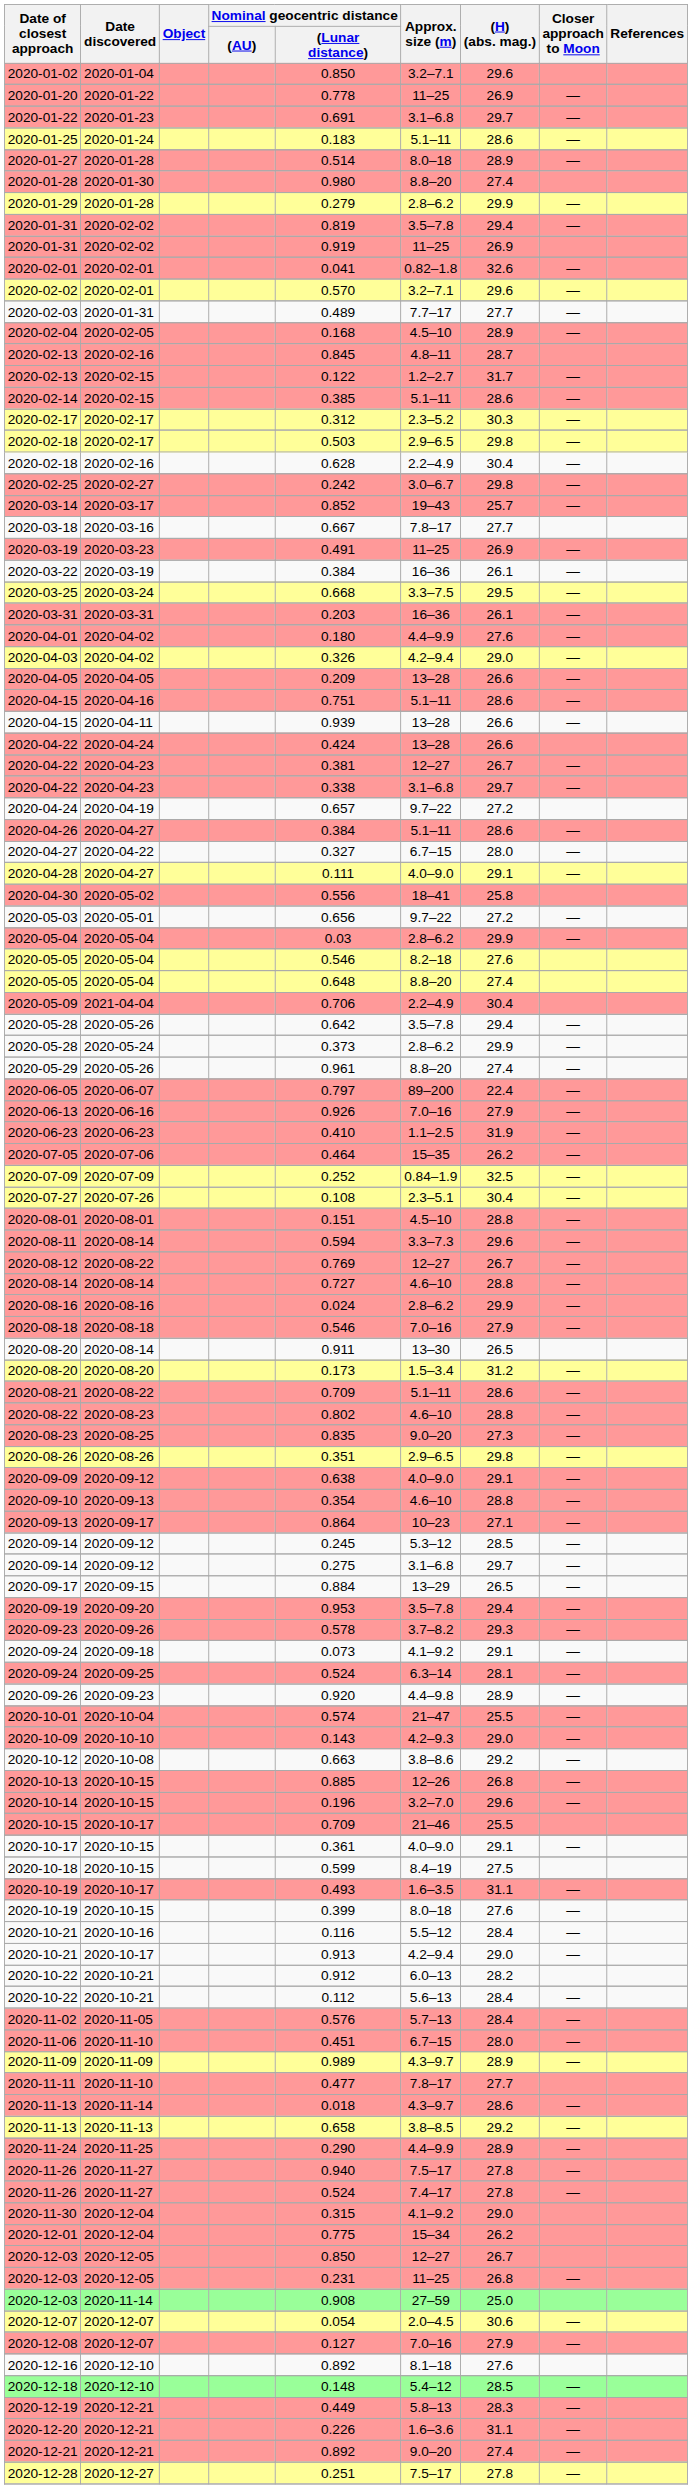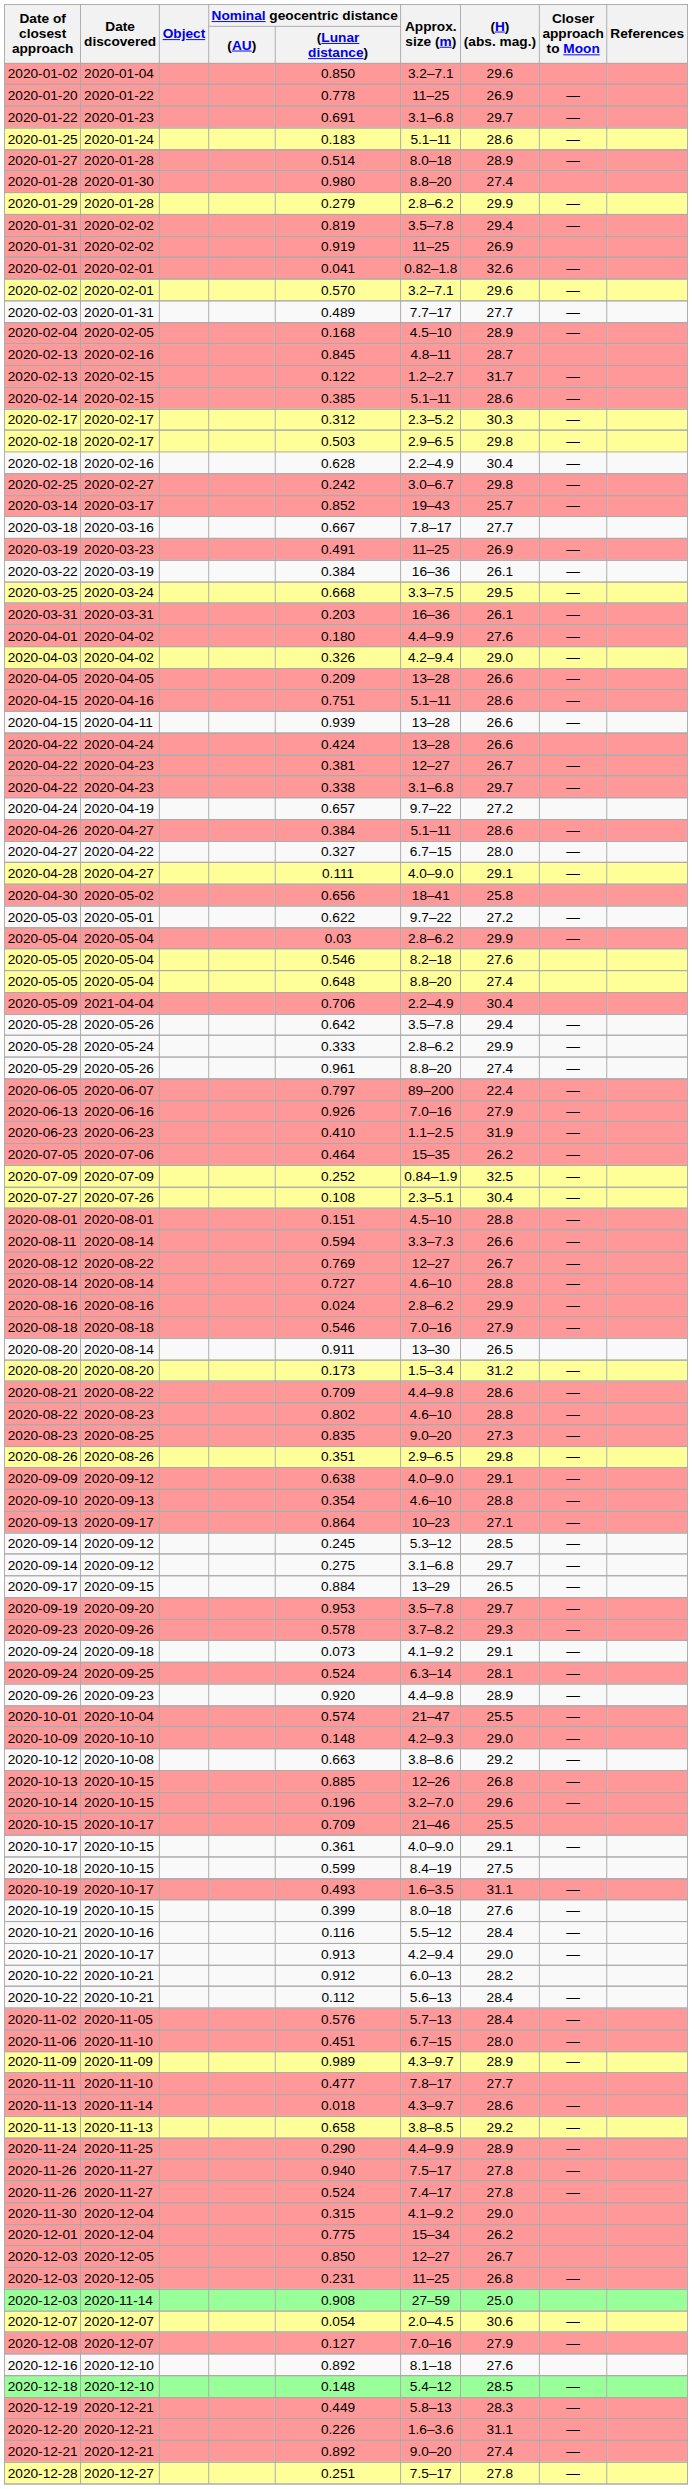2020-04-30 | Nominal geocentric distance / (Lunar distance): 0.556 -> 0.656
2020-05-03 | Nominal geocentric distance / (Lunar distance): 0.656 -> 0.622
2020-05-28 / 2020-05-24 | Nominal geocentric distance / (Lunar distance): 0.373 -> 0.333
2020-08-11 | (H) (abs. mag.): 29.6 -> 26.6
2020-08-21 | Approx. size (m): 5.1–11 -> 4.4–9.8
2020-09-19 | (H) (abs. mag.): 29.4 -> 29.7
2020-10-09 | Nominal geocentric distance / (Lunar distance): 0.143 -> 0.148
